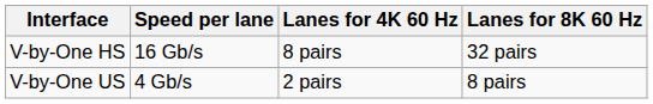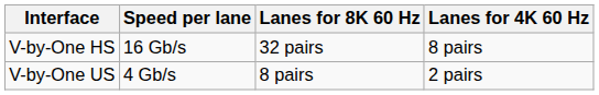columns swapped: Lanes for 4K 60 Hz <-> Lanes for 8K 60 Hz
